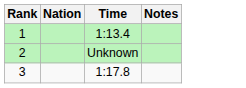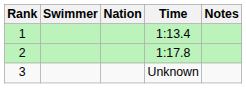+ column: Swimmer
2 | Time: Unknown -> 1:17.8
3 | Time: 1:17.8 -> Unknown
